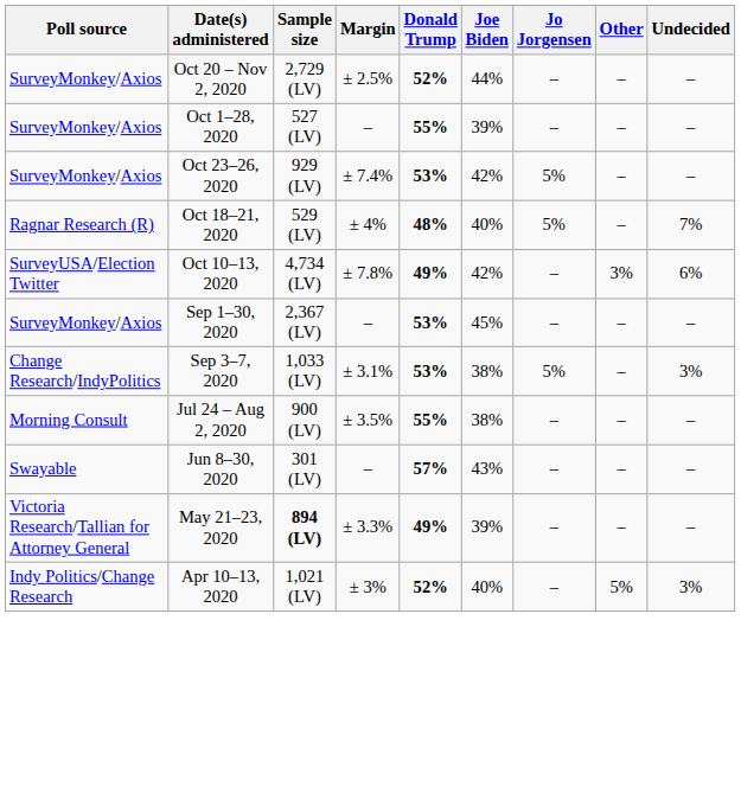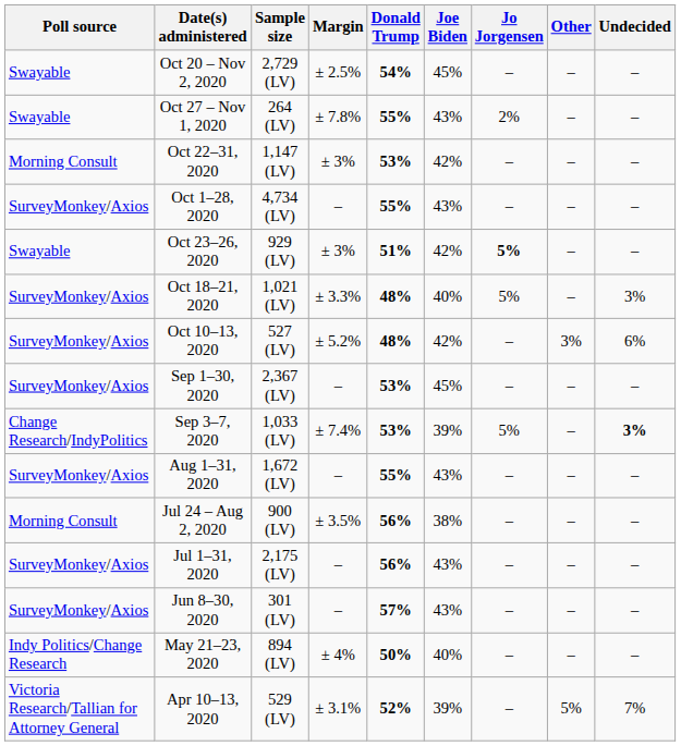Oct 20 – Nov 2, 2020 | Poll source: SurveyMonkey/Axios -> Swayable
Oct 20 – Nov 2, 2020 | Donald Trump: 52% -> 54%
Oct 20 – Nov 2, 2020 | Joe Biden: 44% -> 45%
+ row: Swayable | Oct 27 – Nov 1, 2020 | 264 (LV) | ± 7.8% | 55% | 43% | 2% | – | –
+ row: Morning Consult | Oct 22–31, 2020 | 1,147 (LV) | ± 3% | 53% | 42% | – | – | –
Oct 1–28, 2020 | Sample size: 527 (LV) -> 4,734 (LV)
Oct 1–28, 2020 | Joe Biden: 39% -> 43%
Oct 23–26, 2020 | Poll source: SurveyMonkey/Axios -> Swayable
Oct 23–26, 2020 | Margin: ± 7.4% -> ± 3%
Oct 23–26, 2020 | Donald Trump: 53% -> 51%
Oct 23–26, 2020 | Jo Jorgensen: normal -> bold
Oct 18–21, 2020 | Poll source: Ragnar Research (R) -> SurveyMonkey/Axios
Oct 18–21, 2020 | Sample size: 529 (LV) -> 1,021 (LV)
Oct 18–21, 2020 | Margin: ± 4% -> ± 3.3%
Oct 18–21, 2020 | Undecided: 7% -> 3%
Oct 10–13, 2020 | Poll source: SurveyUSA/Election Twitter -> SurveyMonkey/Axios
Oct 10–13, 2020 | Sample size: 4,734 (LV) -> 527 (LV)
Oct 10–13, 2020 | Margin: ± 7.8% -> ± 5.2%
Oct 10–13, 2020 | Donald Trump: 49% -> 48%
Sep 3–7, 2020 | Margin: ± 3.1% -> ± 7.4%
Sep 3–7, 2020 | Joe Biden: 38% -> 39%
Sep 3–7, 2020 | Undecided: normal -> bold
+ row: SurveyMonkey/Axios | Aug 1–31, 2020 | 1,672 (LV) | – | 55% | 43% | – | – | –
Jul 24 – Aug 2, 2020 | Donald Trump: 55% -> 56%
+ row: SurveyMonkey/Axios | Jul 1–31, 2020 | 2,175 (LV) | – | 56% | 43% | – | – | –
Jun 8–30, 2020 | Poll source: Swayable -> SurveyMonkey/Axios
May 21–23, 2020 | Poll source: Victoria Research/Tallian for Attorney General -> Indy Politics/Change Research
May 21–23, 2020 | Sample size: bold -> normal
May 21–23, 2020 | Margin: ± 3.3% -> ± 4%
May 21–23, 2020 | Donald Trump: 49% -> 50%
May 21–23, 2020 | Joe Biden: 39% -> 40%
Apr 10–13, 2020 | Poll source: Indy Politics/Change Research -> Victoria Research/Tallian for Attorney General
Apr 10–13, 2020 | Sample size: 1,021 (LV) -> 529 (LV)
Apr 10–13, 2020 | Margin: ± 3% -> ± 3.1%
Apr 10–13, 2020 | Joe Biden: 40% -> 39%
Apr 10–13, 2020 | Undecided: 3% -> 7%
